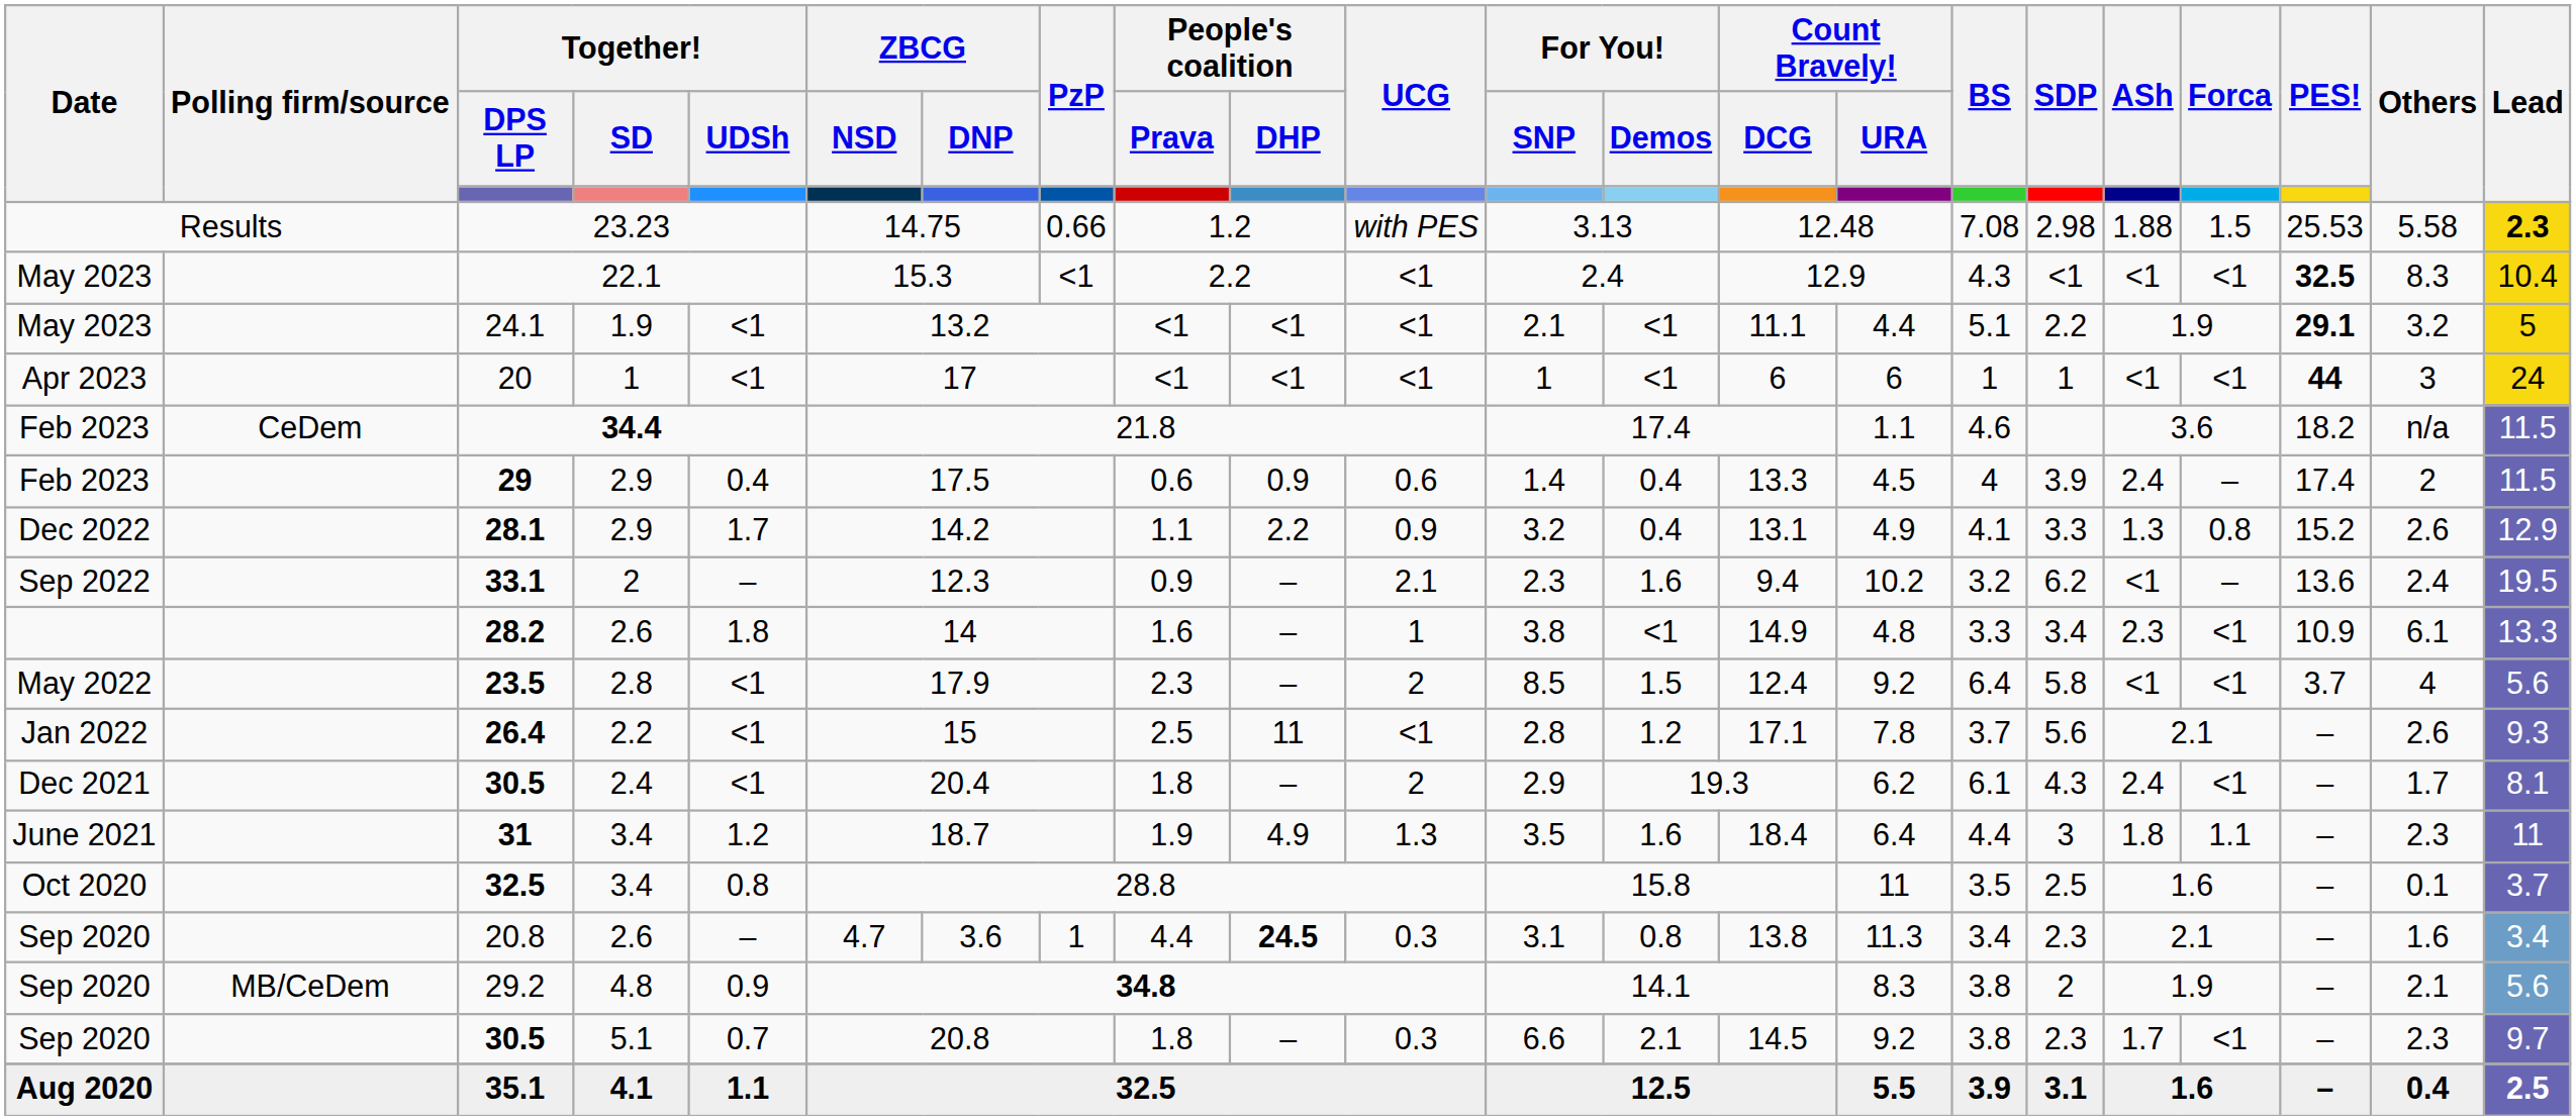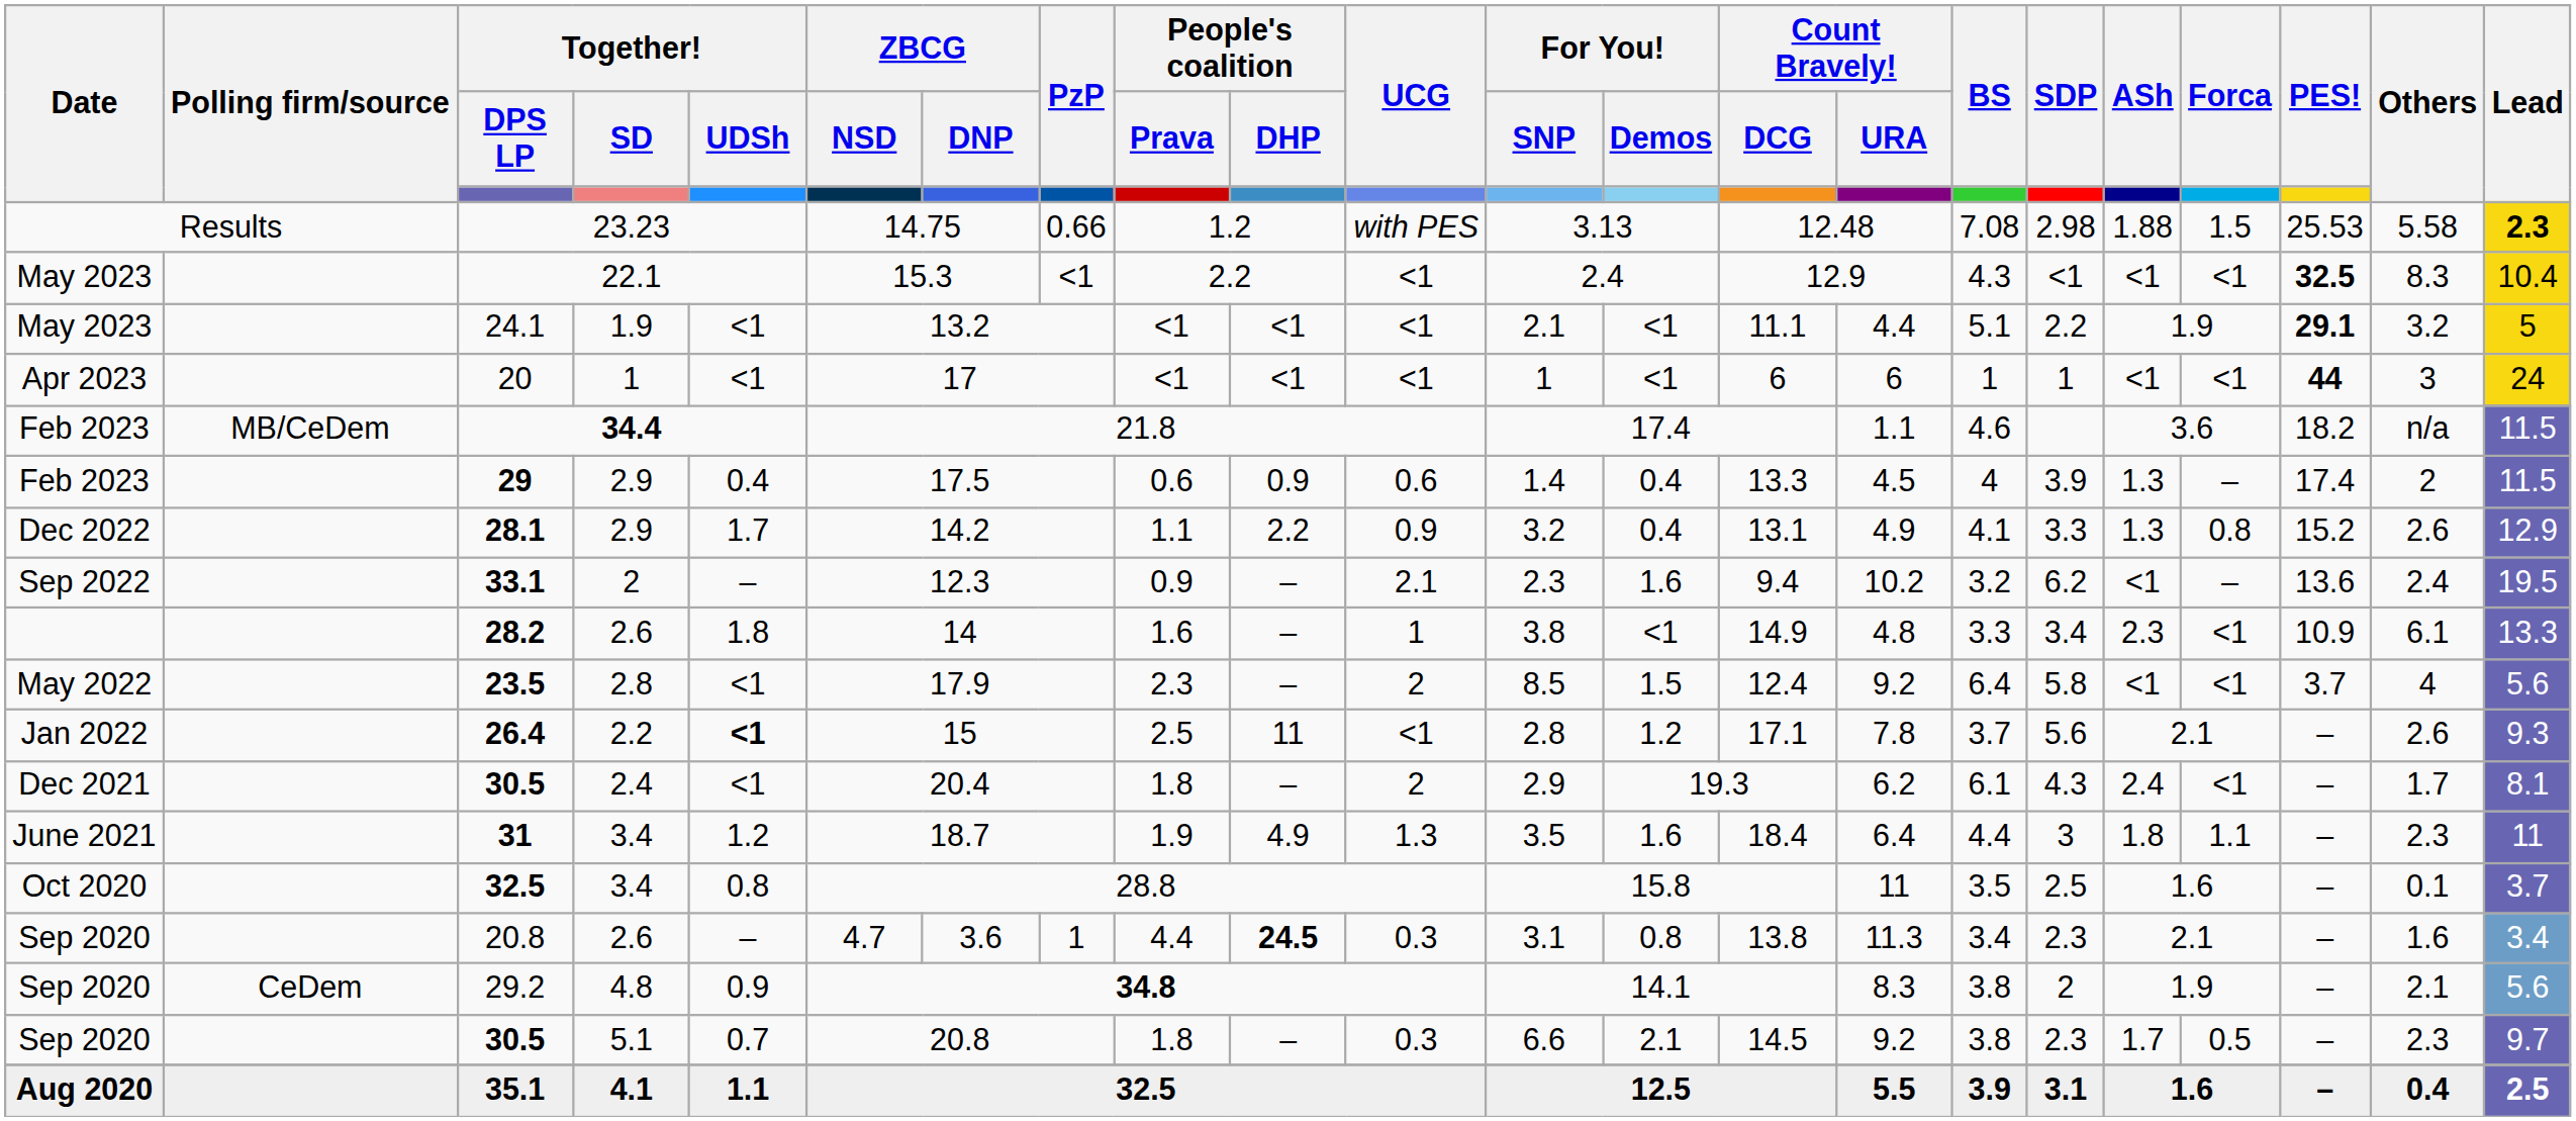34.4 | Polling firm/source: CeDem -> MB/CeDem
29 | ASh: 2.4 -> 1.3
26.4 | Together! / UDSh: normal -> bold
29.2 | Polling firm/source: MB/CeDem -> CeDem
30.5 / 5.1 | Forca: <1 -> 0.5
